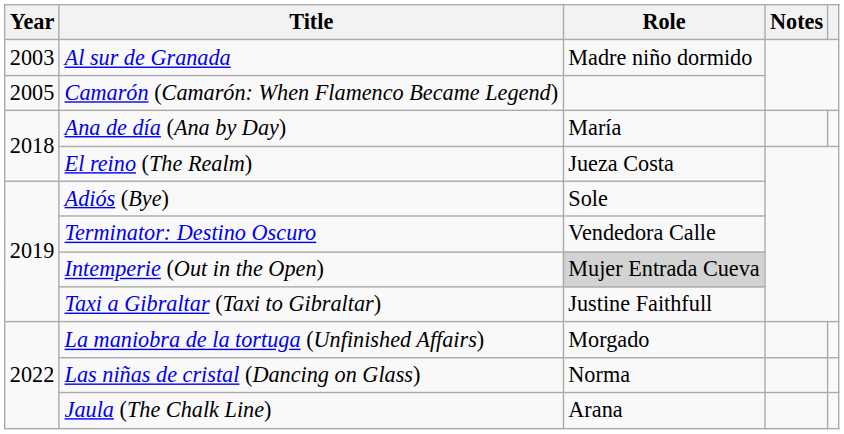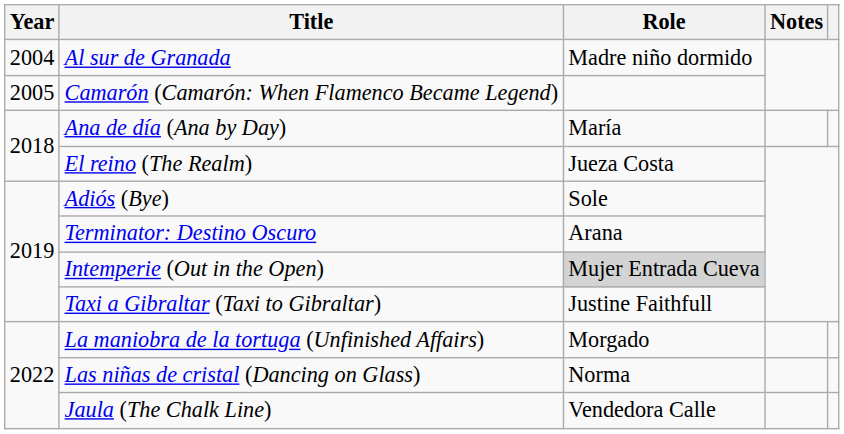Al sur de Granada | Year: 2003 -> 2004
Terminator: Destino Oscuro | Role: Vendedora Calle -> Arana
Jaula (The Chalk Line) | Role: Arana -> Vendedora Calle
